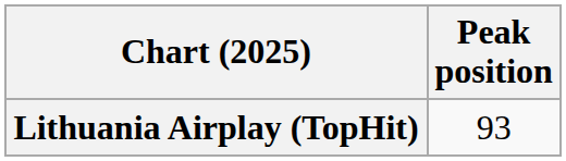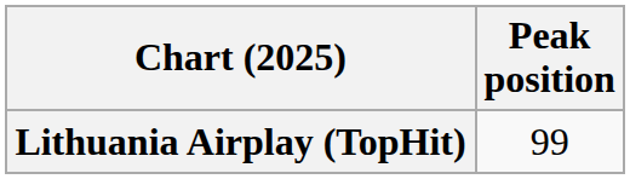Lithuania Airplay (TopHit) | Peak position: 93 -> 99
